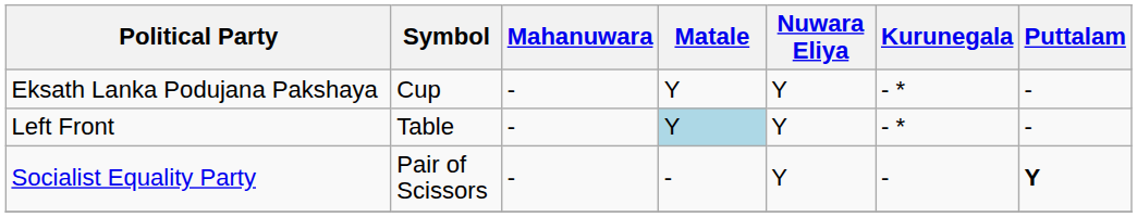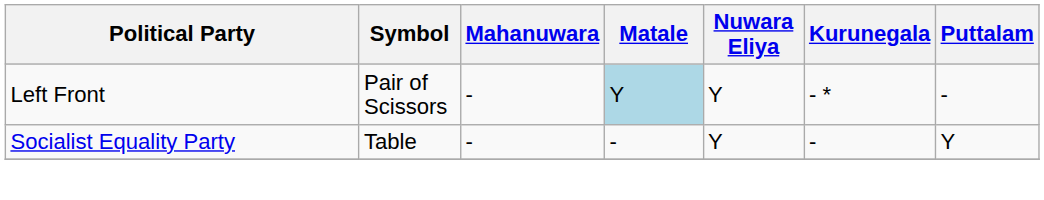- row: Eksath Lanka Podujana Pakshaya | Cup | - | Y | Y | - * | -
Left Front | Symbol: Table -> Pair of Scissors
Socialist Equality Party | Symbol: Pair of Scissors -> Table
Socialist Equality Party | Puttalam: bold -> normal
